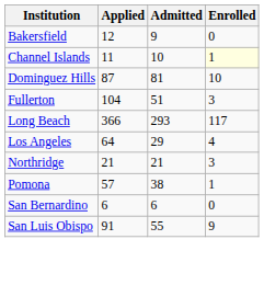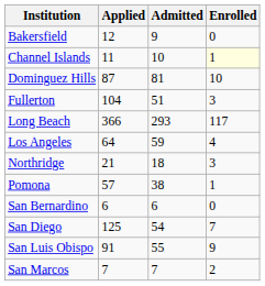Los Angeles | Admitted: 29 -> 59
Northridge | Admitted: 21 -> 18
+ row: San Diego | 125 | 54 | 7
+ row: San Marcos | 7 | 7 | 2
